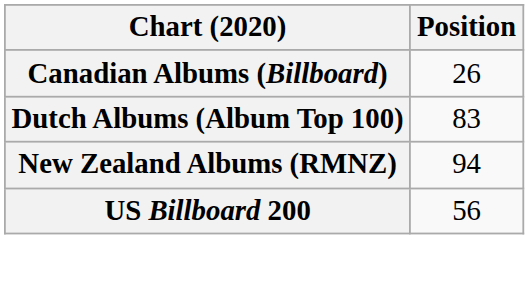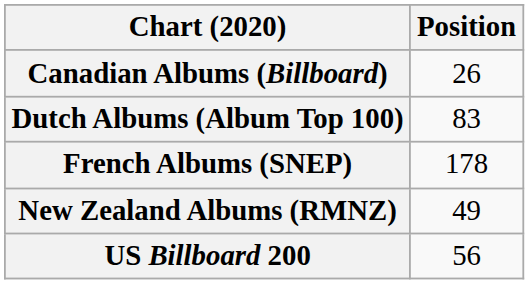+ row: French Albums (SNEP) | 178
New Zealand Albums (RMNZ) | Position: 94 -> 49
